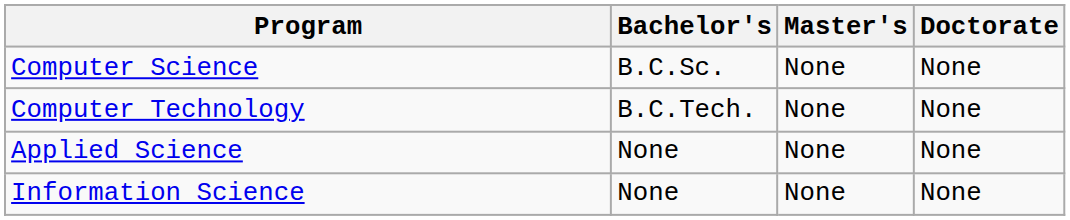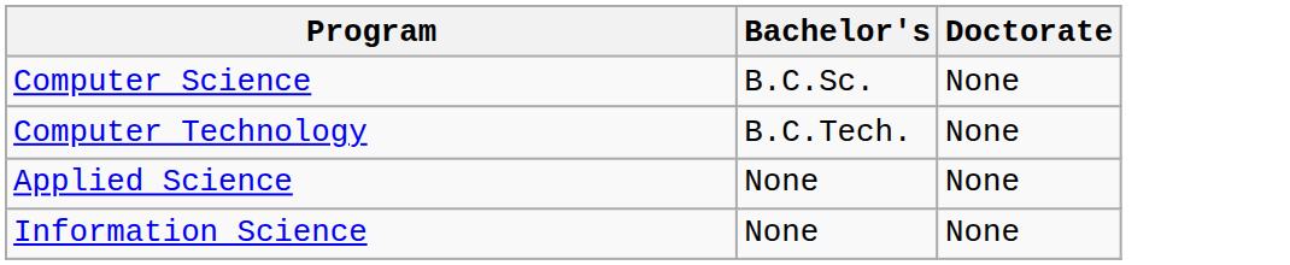- column: Master's | None | None | None | None
